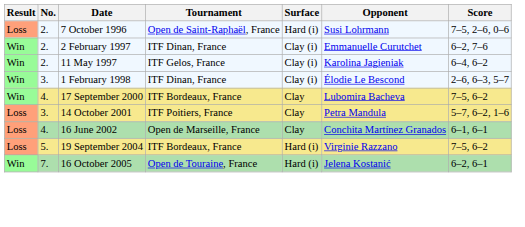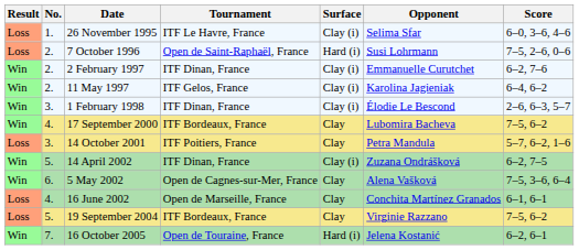+ row: Loss | 1. | 26 November 1995 | ITF Le Havre, France | Clay (i) | Selima Sfar | 6–0, 3–6, 4–6
+ row: Win | 5. | 14 April 2002 | ITF Dinan, France | Clay (i) | Zuzana Ondrášková | 6–2, 7–5
+ row: Win | 6. | 5 May 2002 | Open de Cagnes-sur-Mer, France | Clay | Alena Vašková | 7–5, 3–6, 6–4
19 September 2004 | Surface: Hard (i) -> Clay
